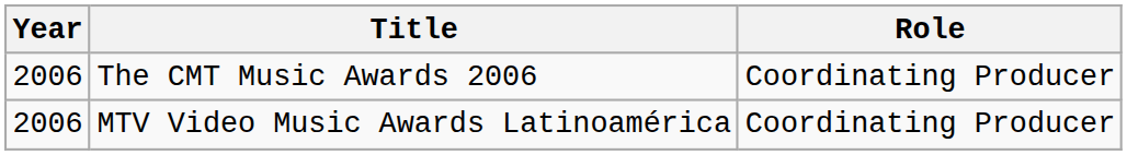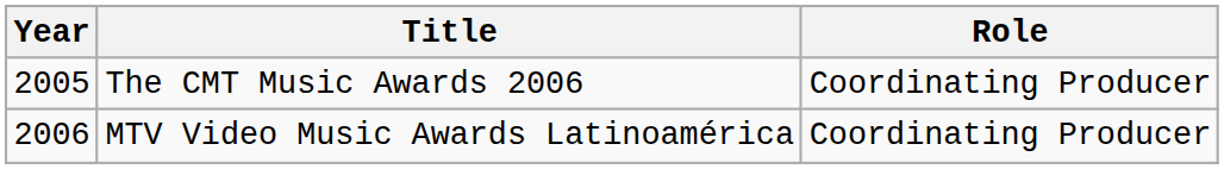The CMT Music Awards 2006 | Year: 2006 -> 2005
